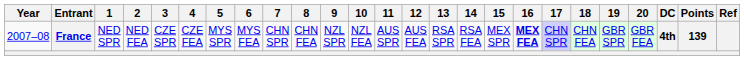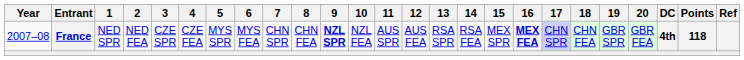France | 9: normal -> bold
France | Points: 139 -> 118
